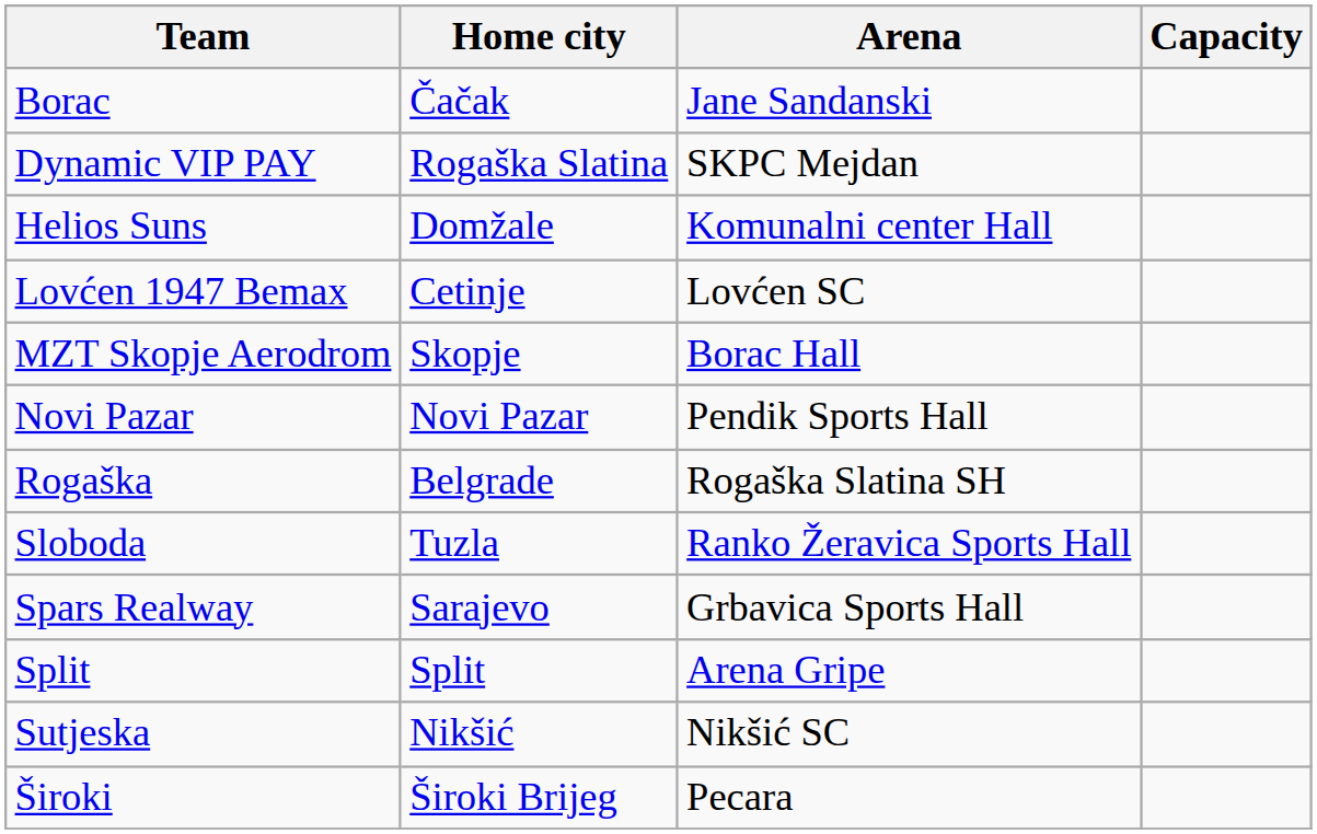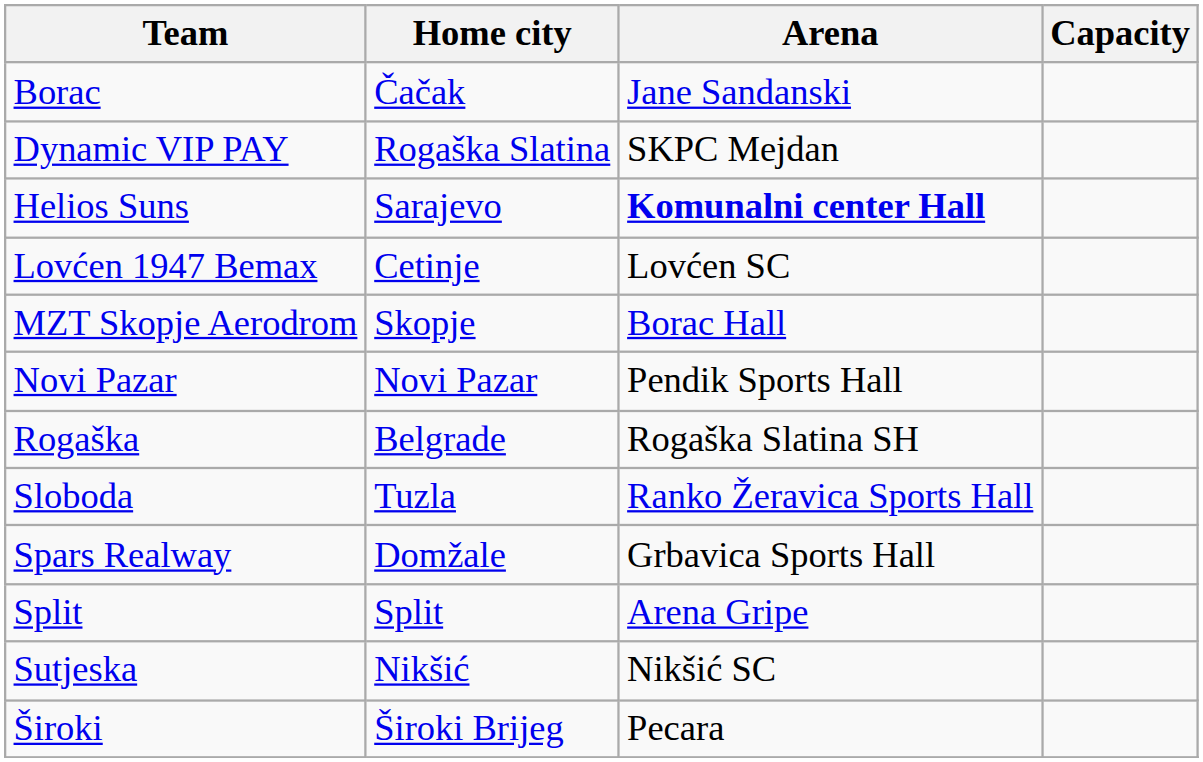Helios Suns | Home city: Domžale -> Sarajevo
Helios Suns | Arena: normal -> bold
Spars Realway | Home city: Sarajevo -> Domžale
